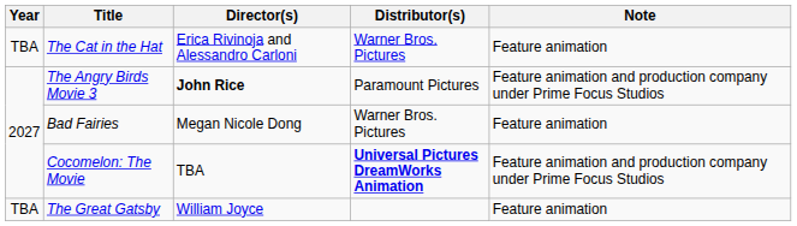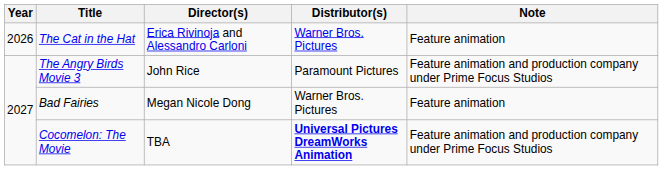The Cat in the Hat | Year: TBA -> 2026
The Angry Birds Movie 3 | Director(s): bold -> normal
- row: TBA | The Great Gatsby | William Joyce | Feature animation
